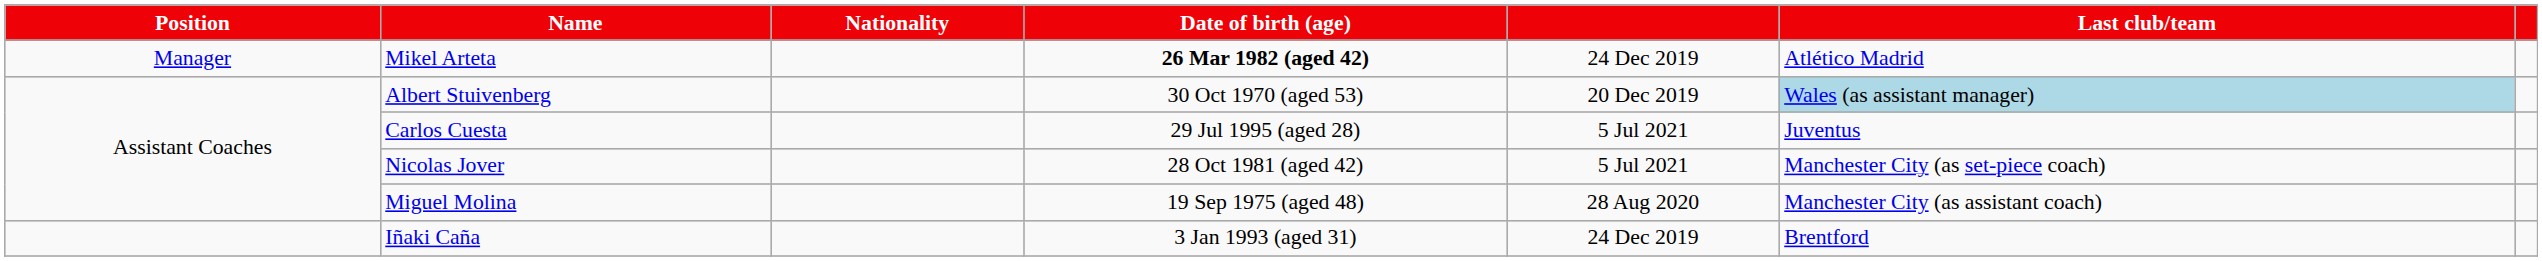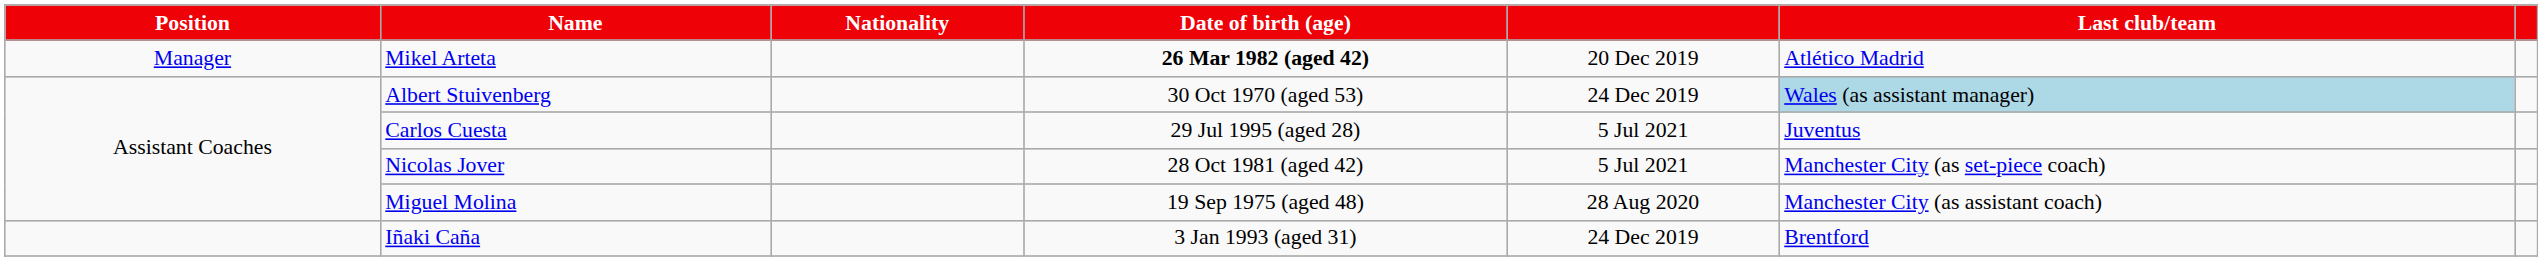Mikel Arteta | column 5: 24 Dec 2019 -> 20 Dec 2019
Albert Stuivenberg | column 5: 20 Dec 2019 -> 24 Dec 2019
